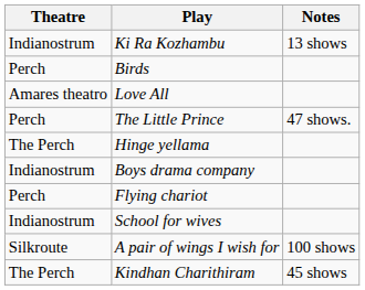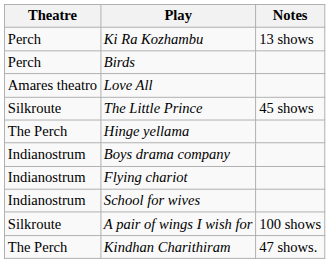Ki Ra Kozhambu | Theatre: Indianostrum -> Perch
The Little Prince | Theatre: Perch -> Silkroute
The Little Prince | Notes: 47 shows. -> 45 shows
Flying chariot | Theatre: Perch -> Indianostrum
Kindhan Charithiram | Notes: 45 shows -> 47 shows.
